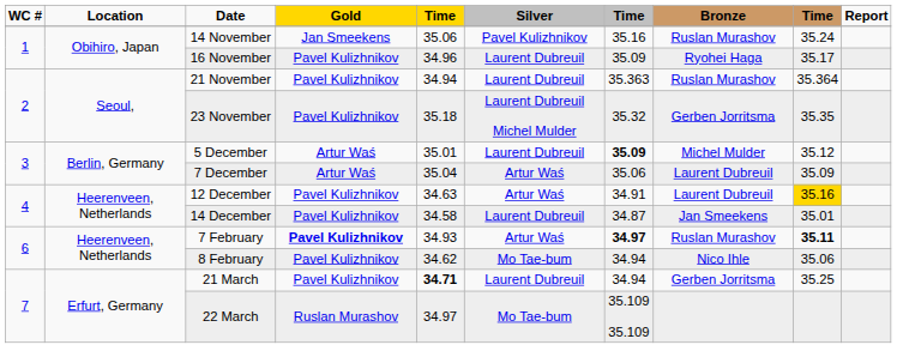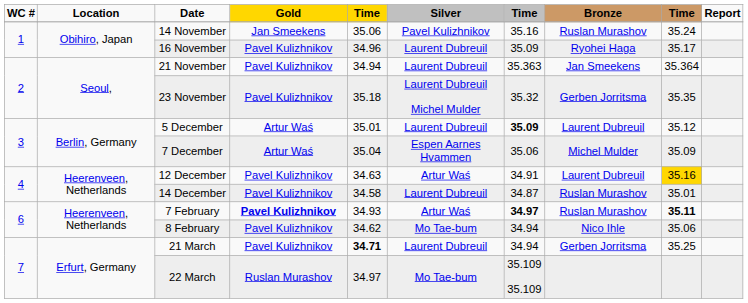21 November | Bronze: Ruslan Murashov -> Jan Smeekens
5 December | Bronze: Michel Mulder -> Laurent Dubreuil
7 December | Silver: Artur Waś -> Espen Aarnes Hvammen
7 December | Bronze: Laurent Dubreuil -> Michel Mulder
14 December | Bronze: Jan Smeekens -> Ruslan Murashov
